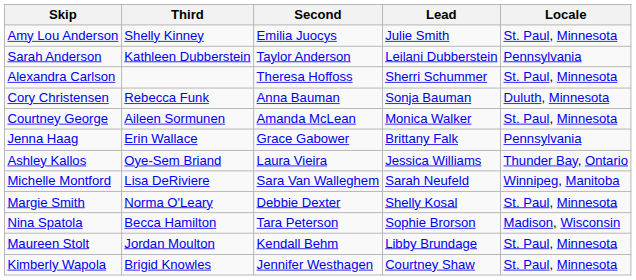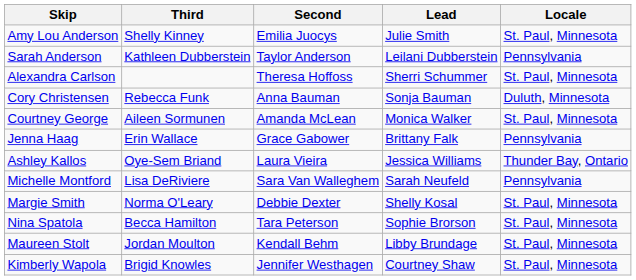Michelle Montford | Locale: Winnipeg, Manitoba -> Pennsylvania
Nina Spatola | Locale: Madison, Wisconsin -> St. Paul, Minnesota
